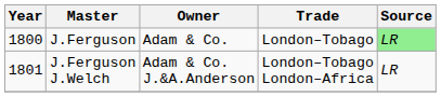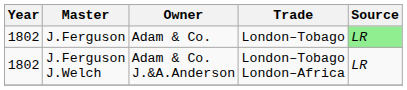J.Ferguson | Year: 1800 -> 1802
J.Ferguson J.Welch | Year: 1801 -> 1802
